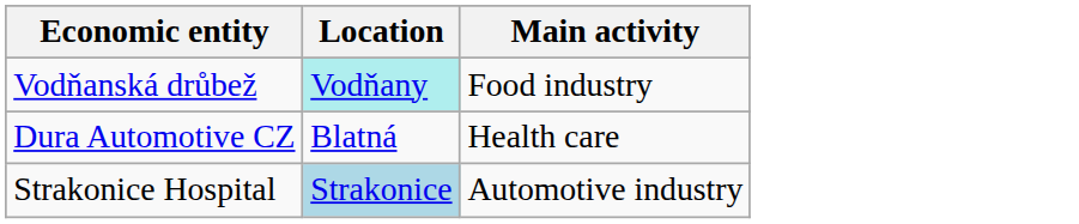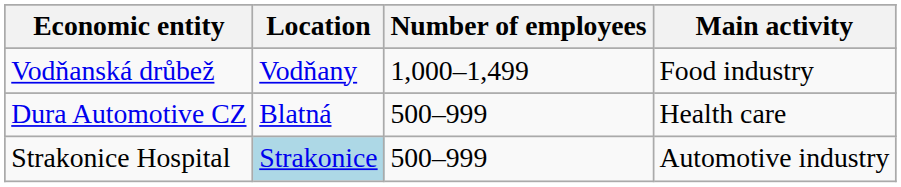+ column: Number of employees | 1,000–1,499 | 500–999 | 500–999
Vodňanská drůbež | Location: paleturquoise background -> no background
